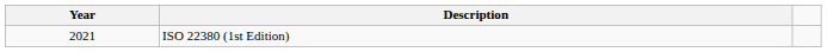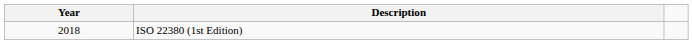ISO 22380 (1st Edition) | Year: 2021 -> 2018
